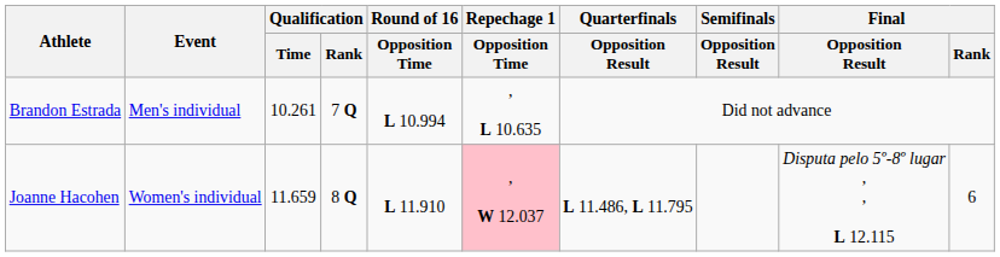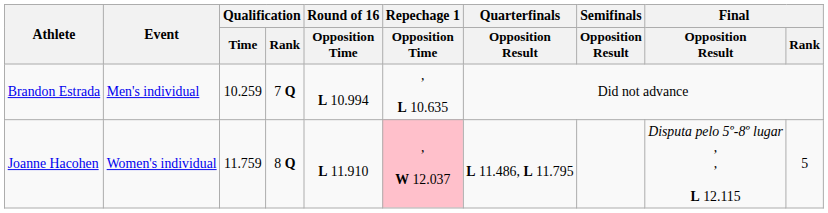Brandon Estrada | Qualification / Time: 10.261 -> 10.259
Joanne Hacohen | Qualification / Time: 11.659 -> 11.759
Joanne Hacohen | Final / Rank: 6 -> 5
